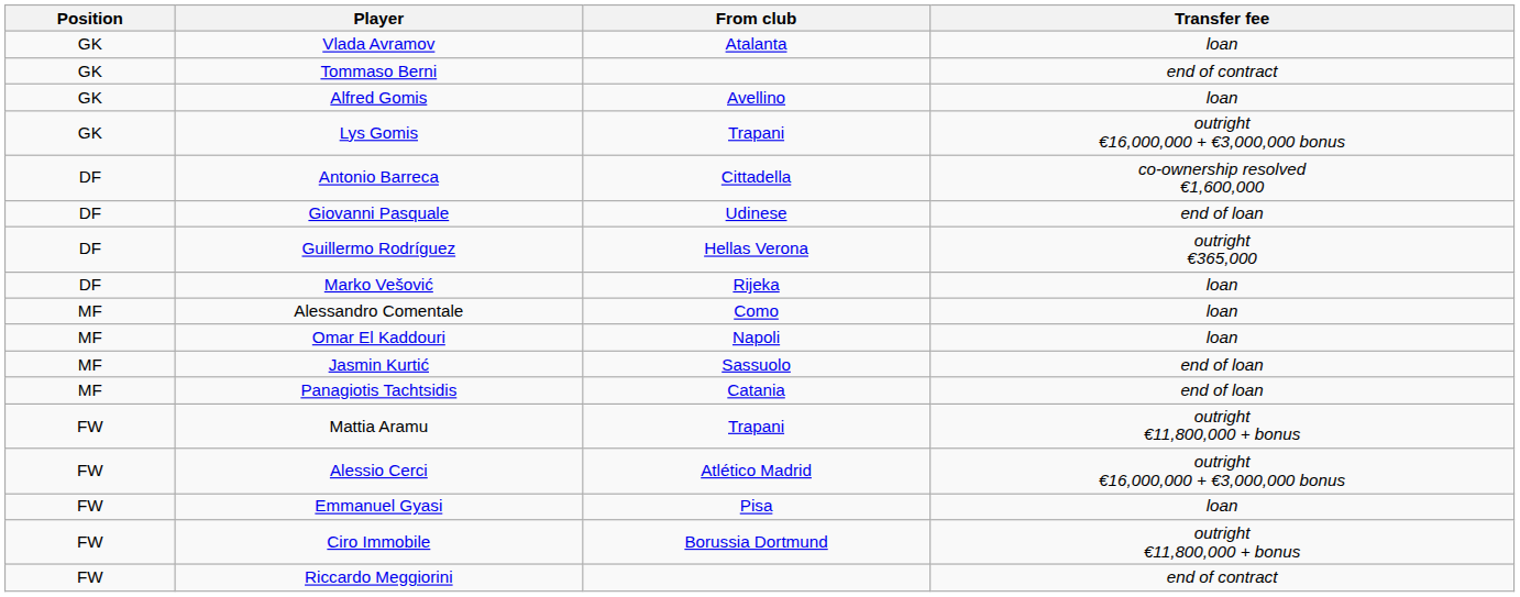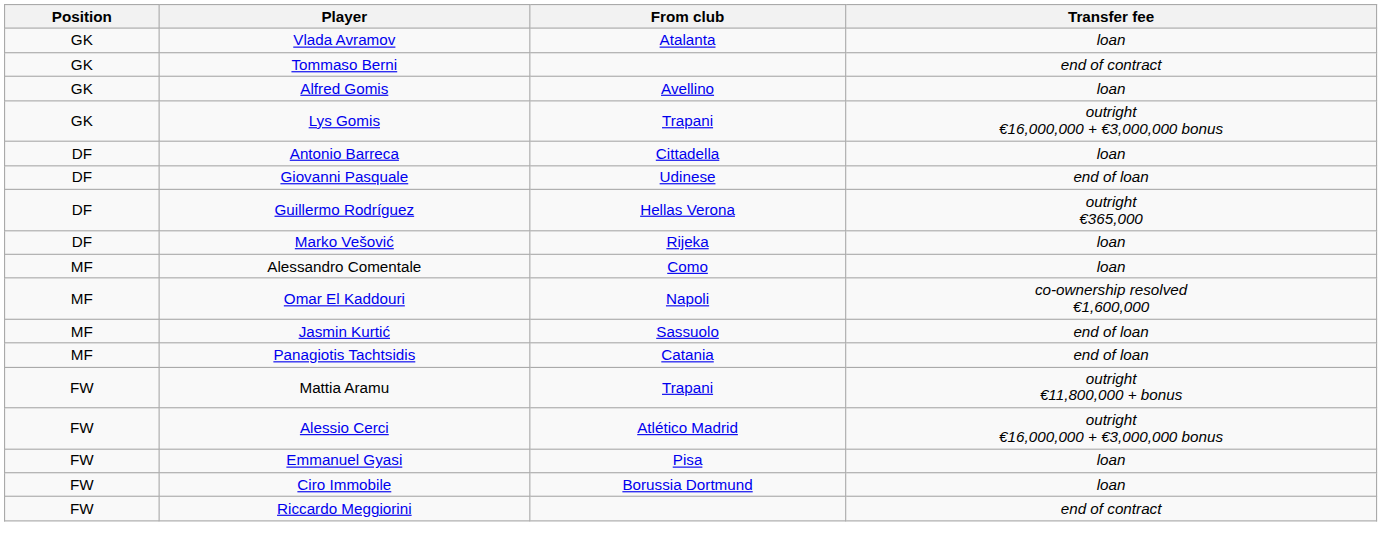Antonio Barreca | Transfer fee: co-ownership resolved €1,600,000 -> loan
Omar El Kaddouri | Transfer fee: loan -> co-ownership resolved €1,600,000
Ciro Immobile | Transfer fee: outright €11,800,000 + bonus -> loan
